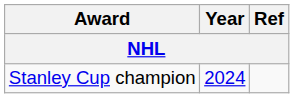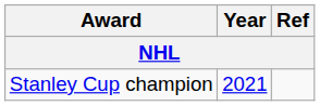Stanley Cup champion | Year: 2024 -> 2021
